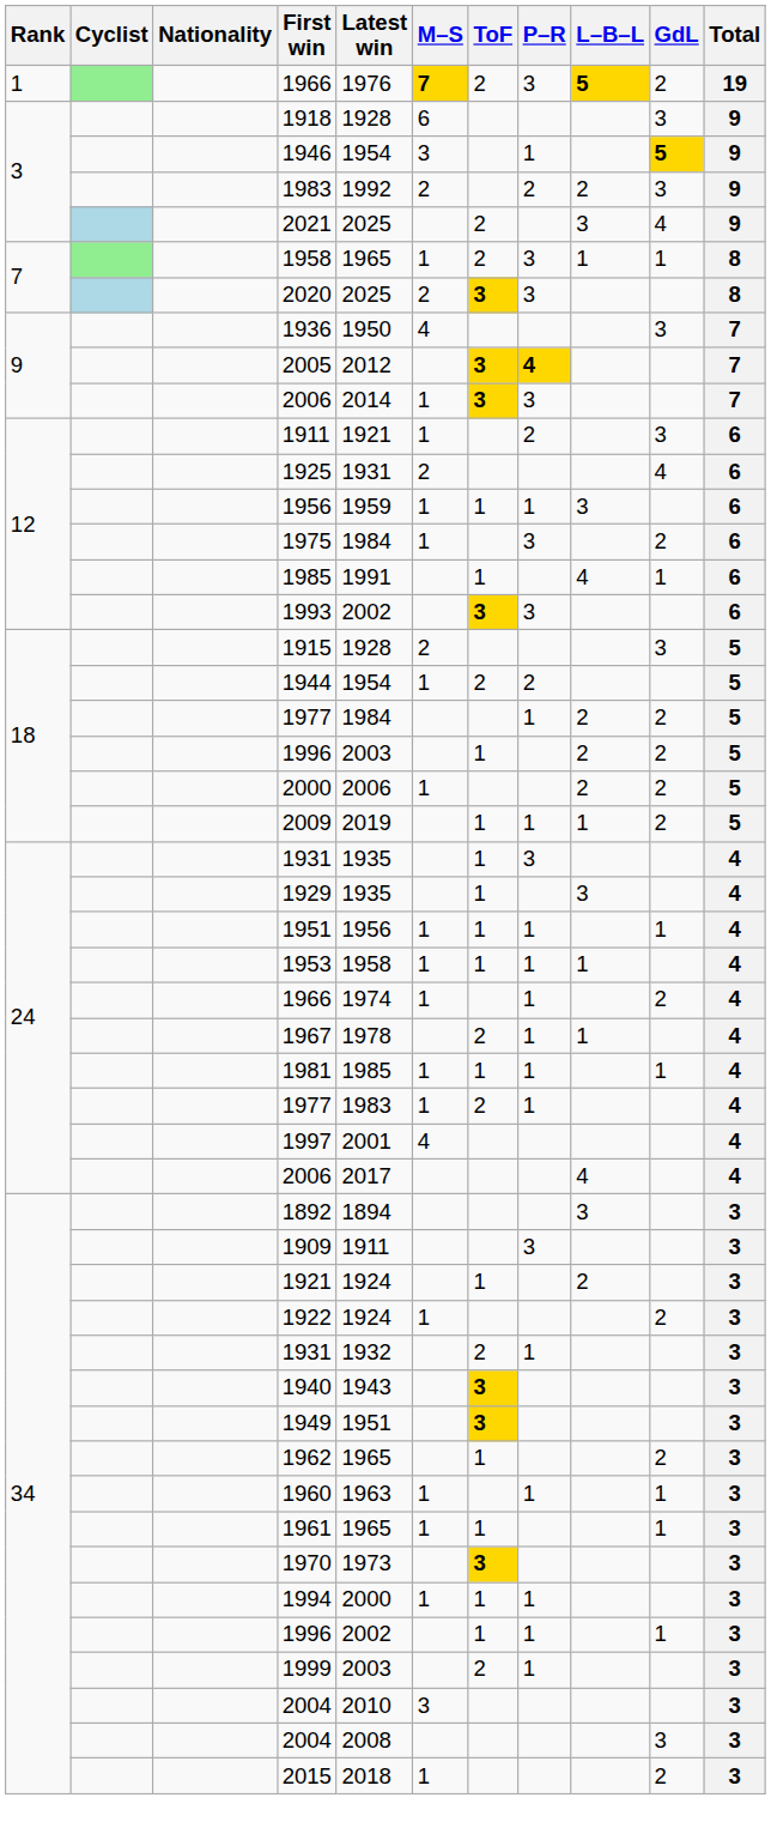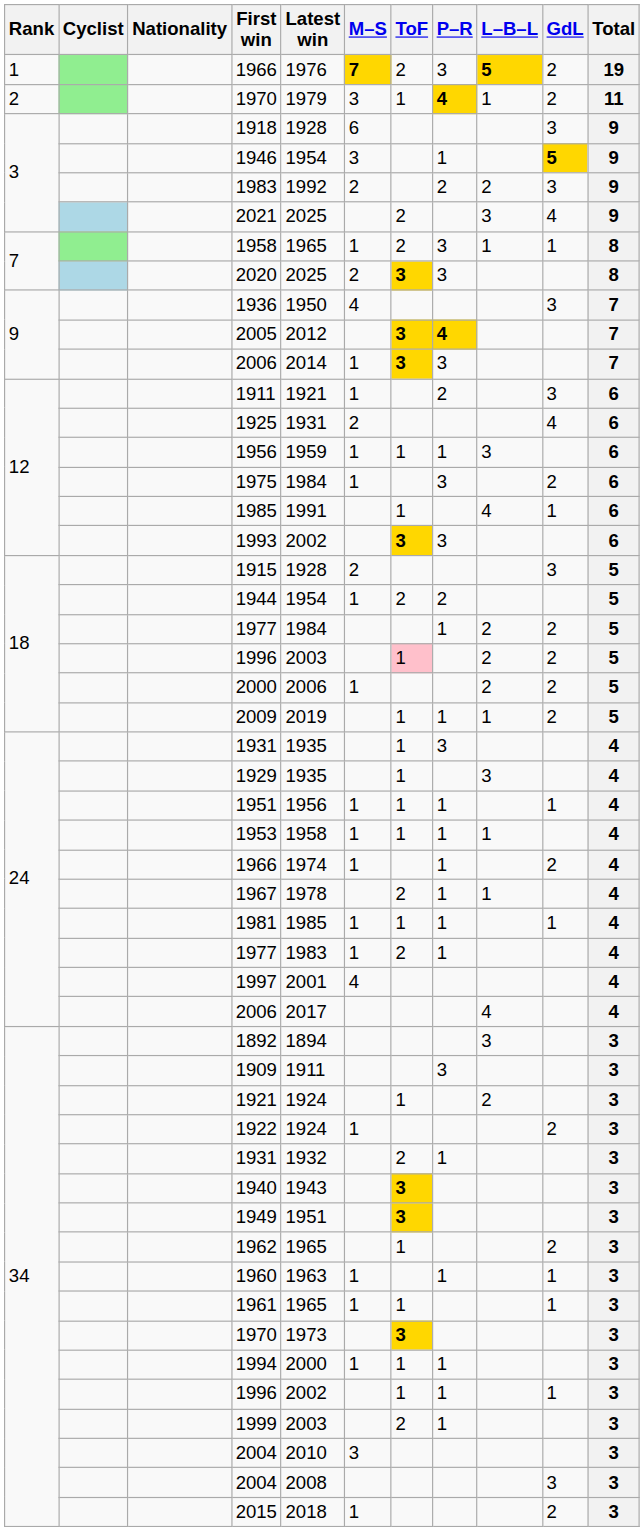+ row: 2 | 1970 | 1979 | 3 | 1 | 4 | 1 | 2 | 11
18 / 1996 | ToF: no background -> pink background
